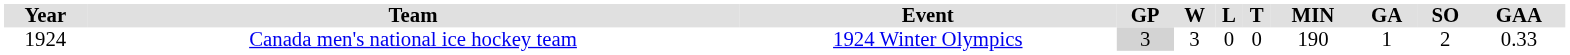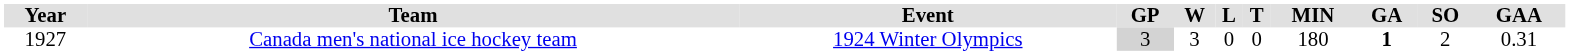Canada men's national ice hockey team | Year: 1924 -> 1927
Canada men's national ice hockey team | MIN: 190 -> 180
Canada men's national ice hockey team | GA: normal -> bold
Canada men's national ice hockey team | GAA: 0.33 -> 0.31
